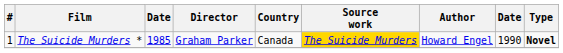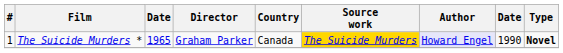The Suicide Murders * | column 3: 1985 -> 1965
The Suicide Murders * | Author: no background -> lavender background
